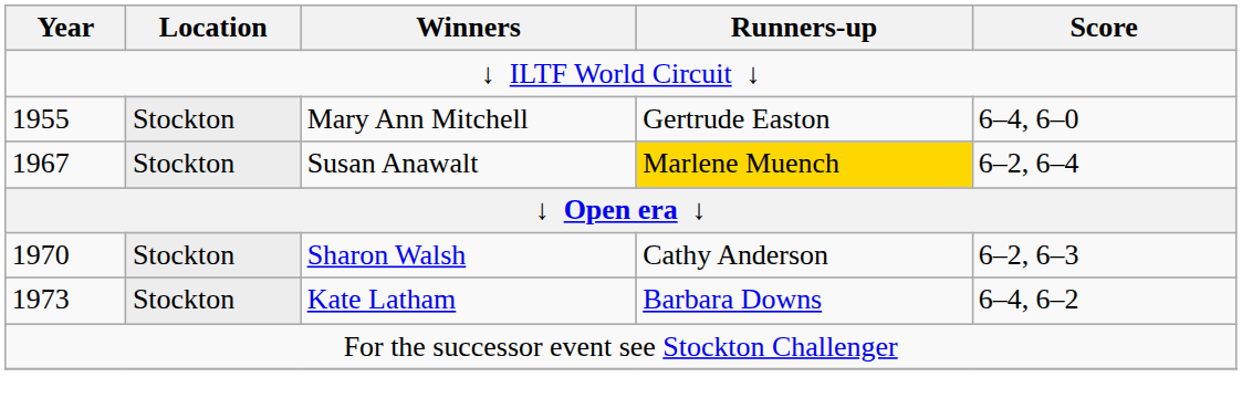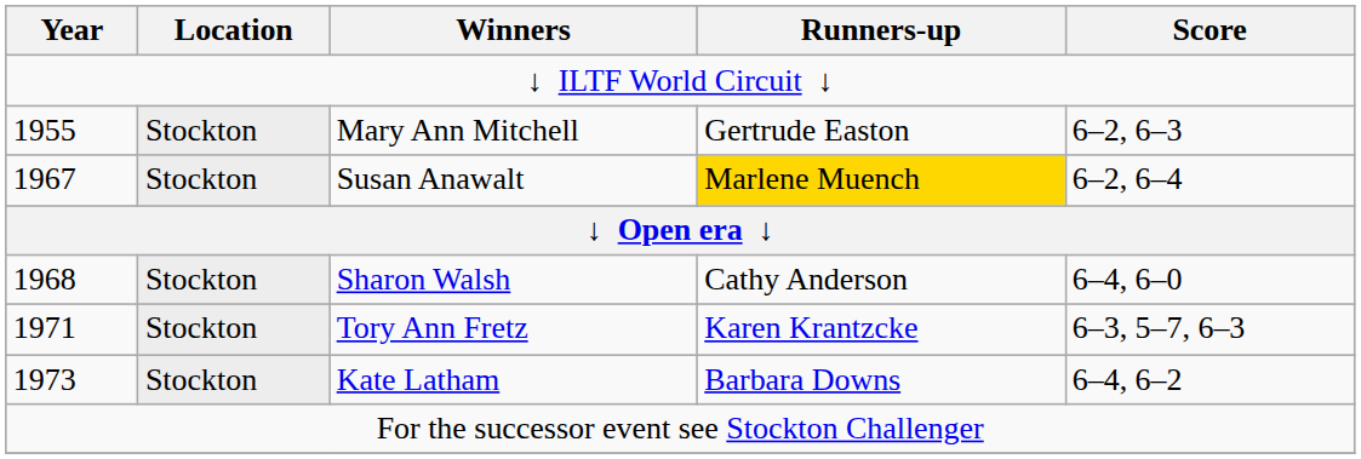Mary Ann Mitchell | Score: 6–4, 6–0 -> 6–2, 6–3
Sharon Walsh | Year: 1970 -> 1968
Sharon Walsh | Score: 6–2, 6–3 -> 6–4, 6–0
+ row: 1971 | Stockton | Tory Ann Fretz | Karen Krantzcke | 6–3, 5–7, 6–3
